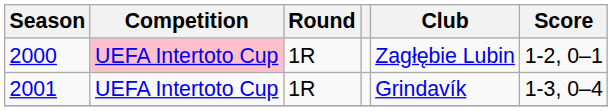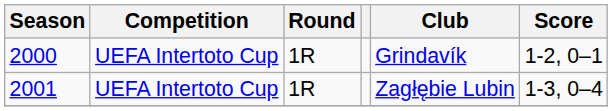2000 | Competition: pink background -> no background
2000 | Club: Zagłębie Lubin -> Grindavík
2001 | Club: Grindavík -> Zagłębie Lubin
